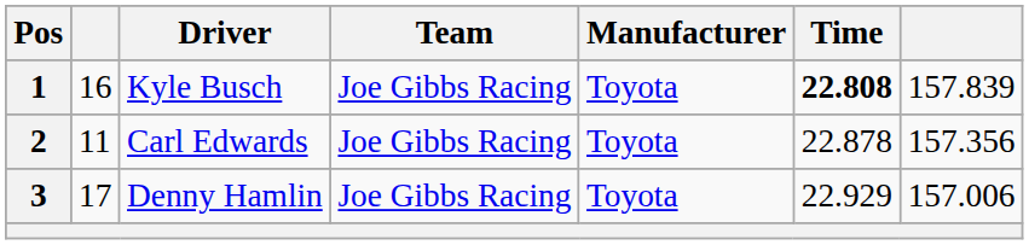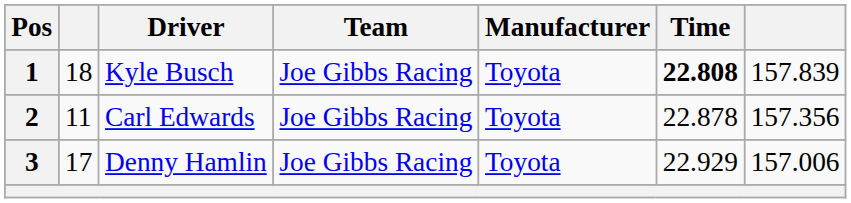1 | column 2: 16 -> 18
